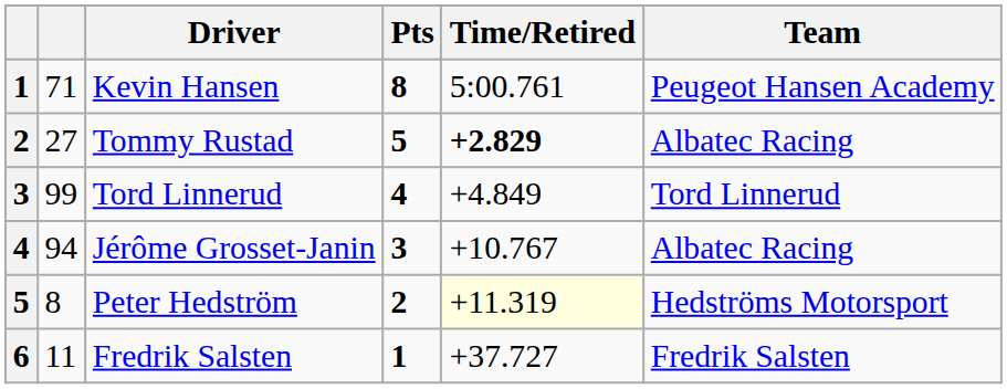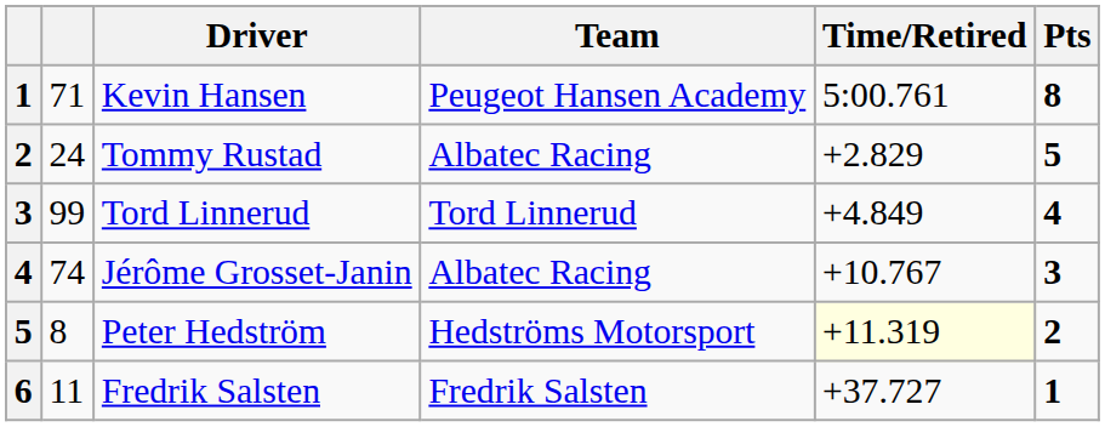columns swapped: Team <-> Pts
Tommy Rustad | column 2: 27 -> 24
Tommy Rustad | Time/Retired: bold -> normal
Jérôme Grosset-Janin | column 2: 94 -> 74
